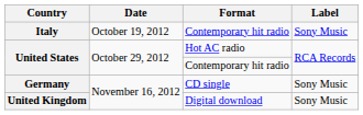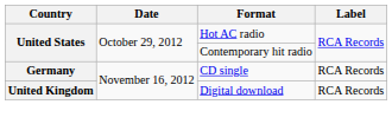- row: Italy | October 19, 2012 | Contemporary hit radio | Sony Music
Germany | Label: Sony Music -> RCA Records
United Kingdom | Label: Sony Music -> RCA Records
